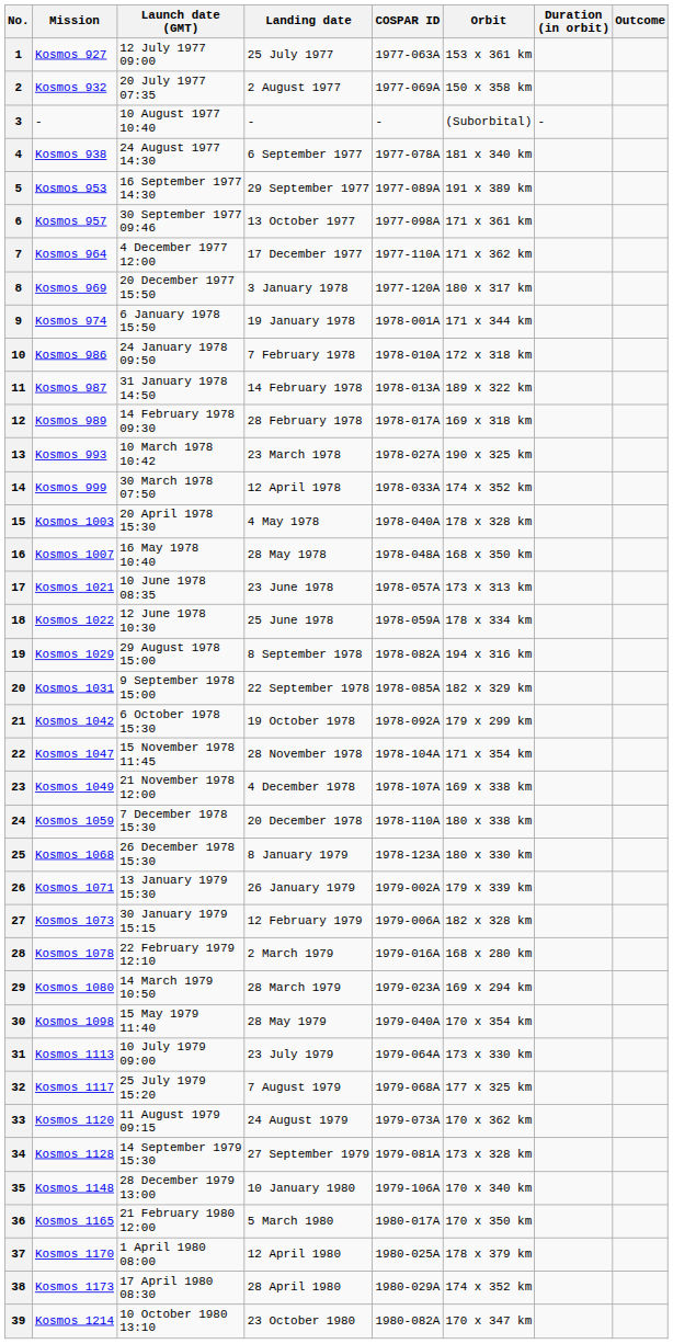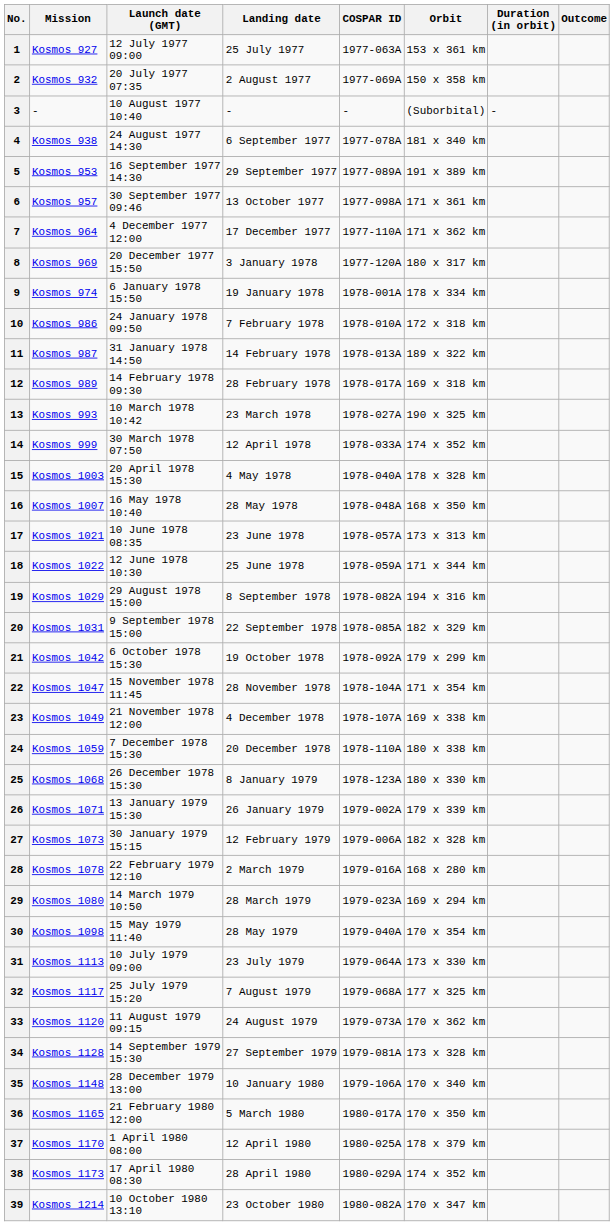9 | Orbit: 171 x 344 km -> 178 x 334 km
18 | Orbit: 178 x 334 km -> 171 x 344 km
